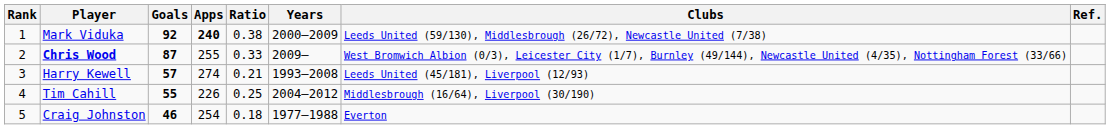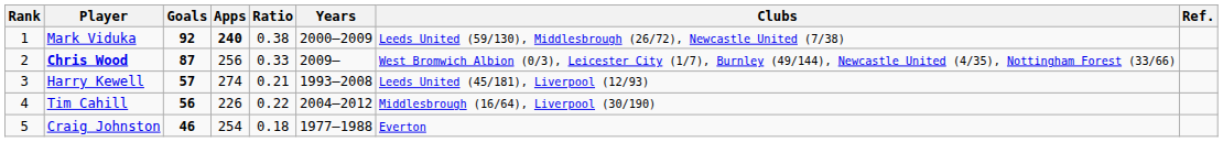Chris Wood | Apps: 255 -> 256
Tim Cahill | Goals: 55 -> 56
Tim Cahill | Ratio: 0.25 -> 0.22
